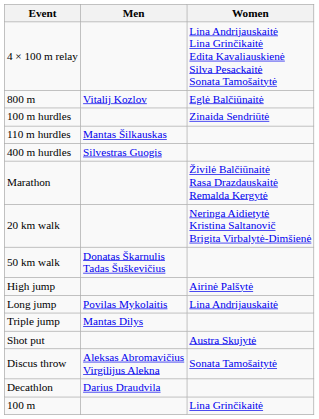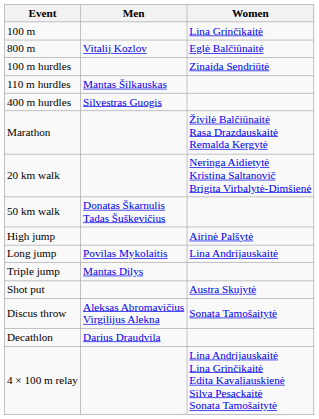rows swapped: 100 m <-> 4 × 100 m relay
